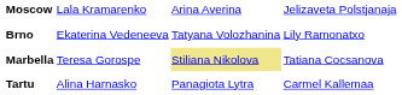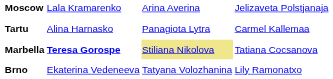rows swapped: Tartu <-> Brno
Marbella | column 2: normal -> bold
